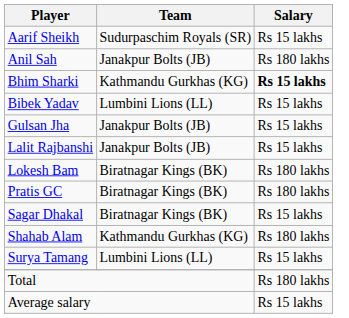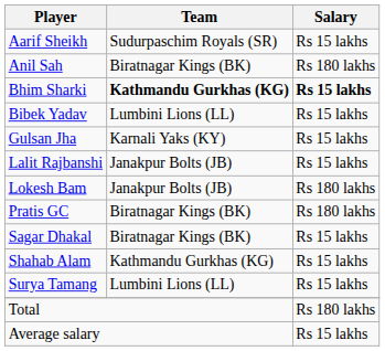Anil Sah | Team: Janakpur Bolts (JB) -> Biratnagar Kings (BK)
Bhim Sharki | Team: normal -> bold
Gulsan Jha | Team: Janakpur Bolts (JB) -> Karnali Yaks (KY)
Lokesh Bam | Team: Biratnagar Kings (BK) -> Janakpur Bolts (JB)
Shahab Alam | Salary: Rs 180 lakhs -> Rs 15 lakhs
